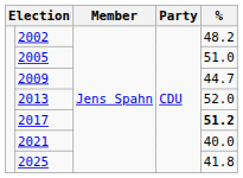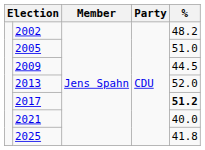2009 | %: 44.7 -> 44.5
